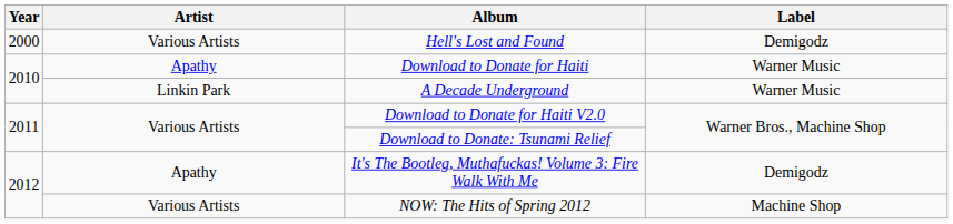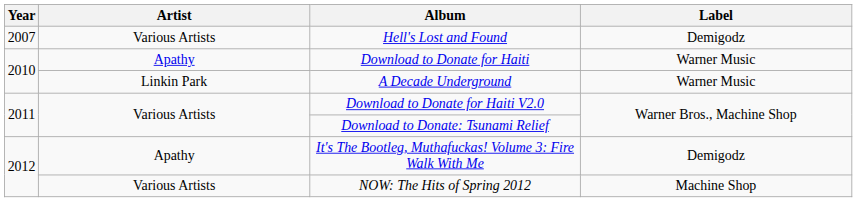Hell's Lost and Found | Year: 2000 -> 2007
